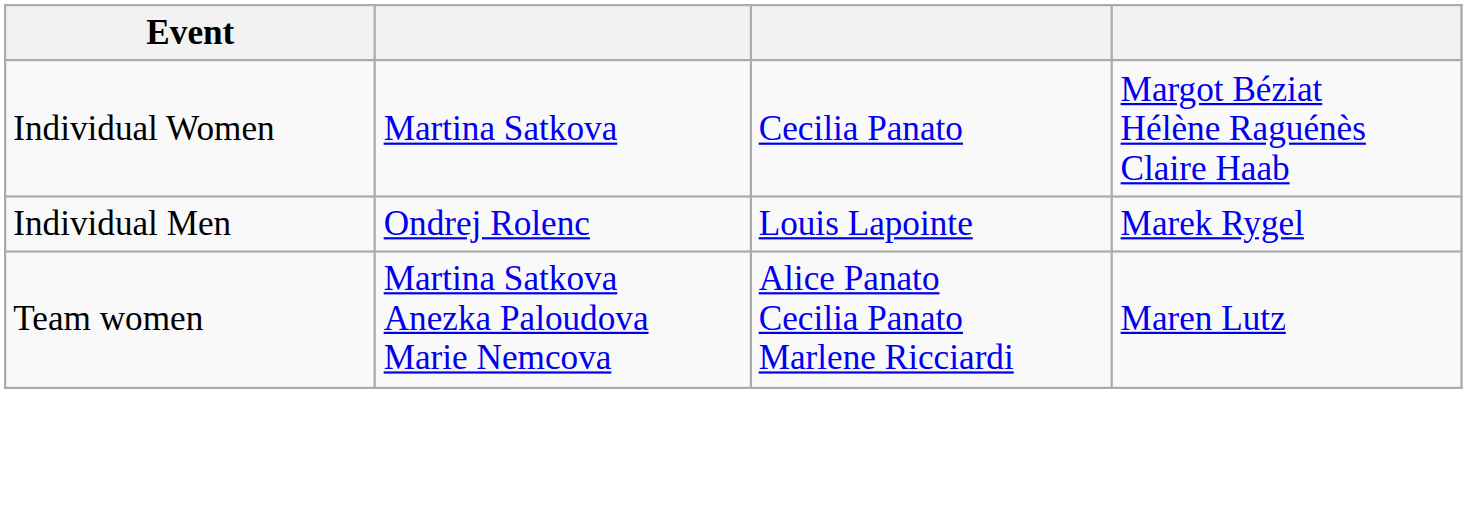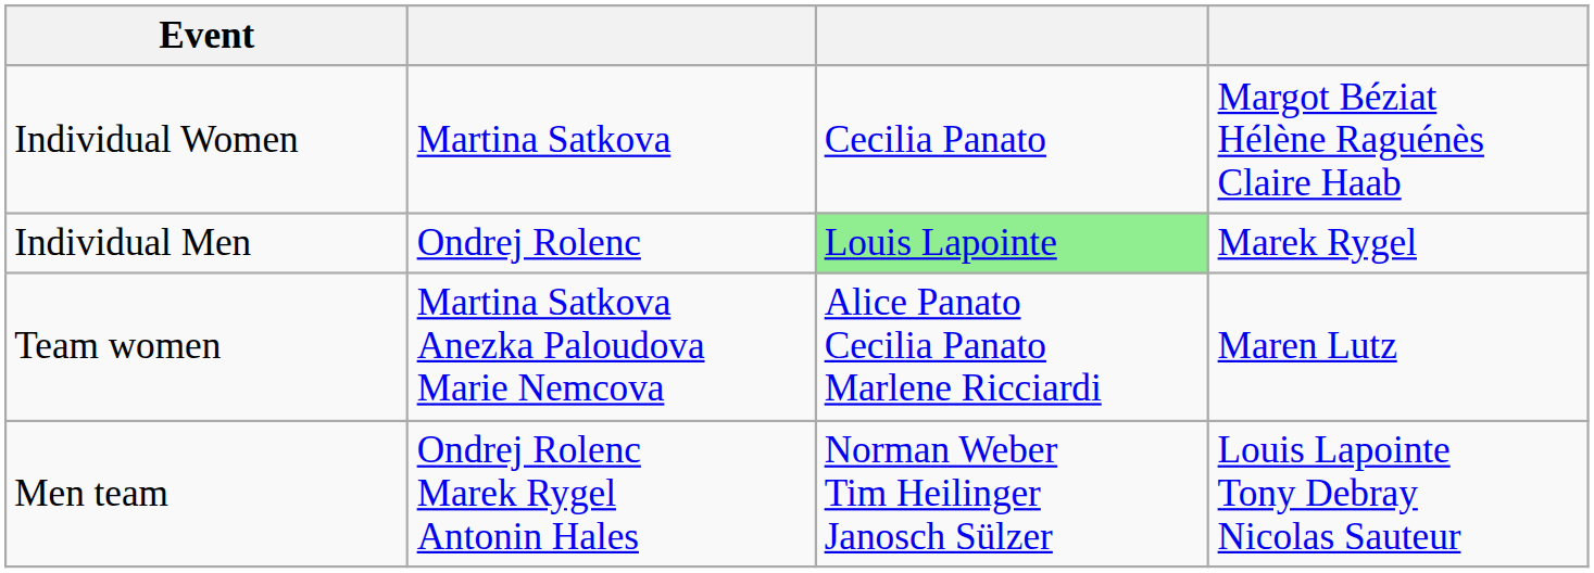Individual Men | column 3: no background -> lightgreen background
+ row: Men team | Ondrej Rolenc Marek Rygel Antonin Hales | Norman Weber Tim Heilinger Janosch Sülzer | Louis Lapointe Tony Debray Nicolas Sauteur
